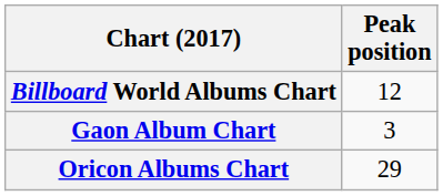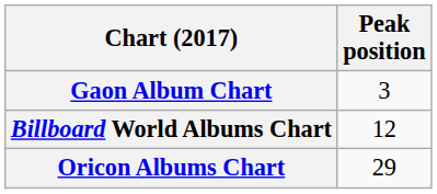rows swapped: Billboard World Albums Chart <-> Gaon Album Chart
